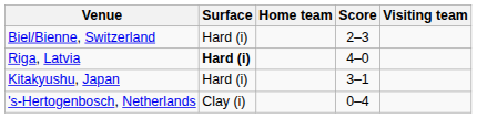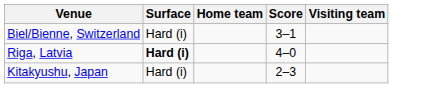Biel/Bienne, Switzerland | Score: 2–3 -> 3–1
Kitakyushu, Japan | Score: 3–1 -> 2–3
- row: 's-Hertogenbosch, Netherlands | Clay (i) | 0–4
